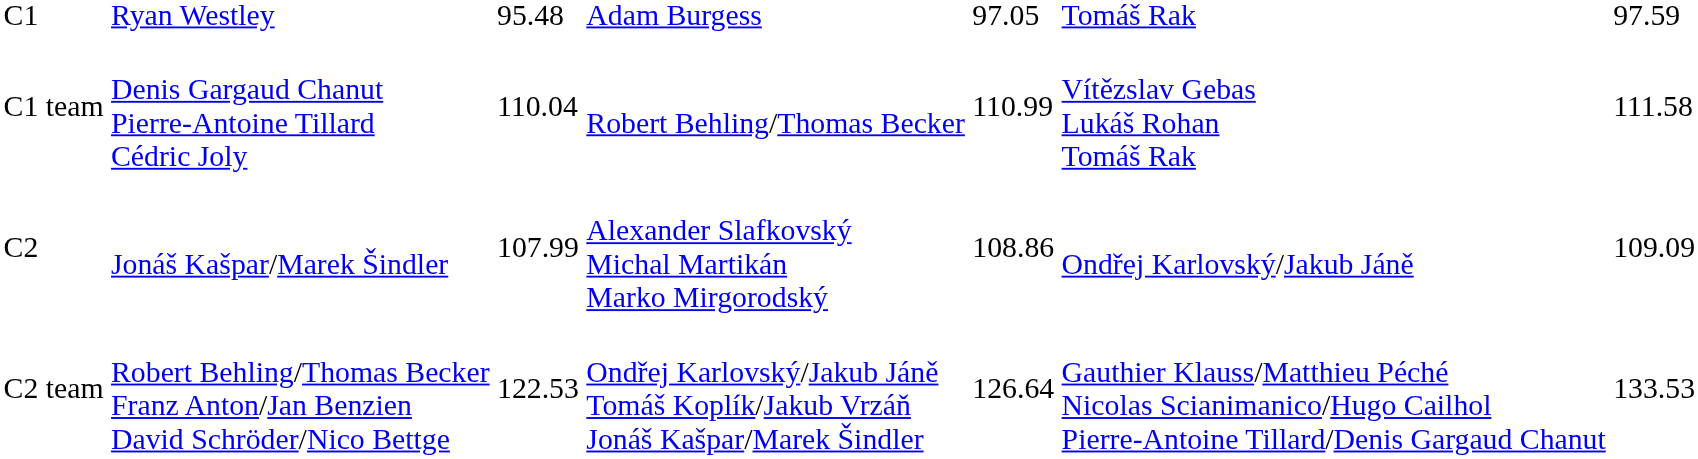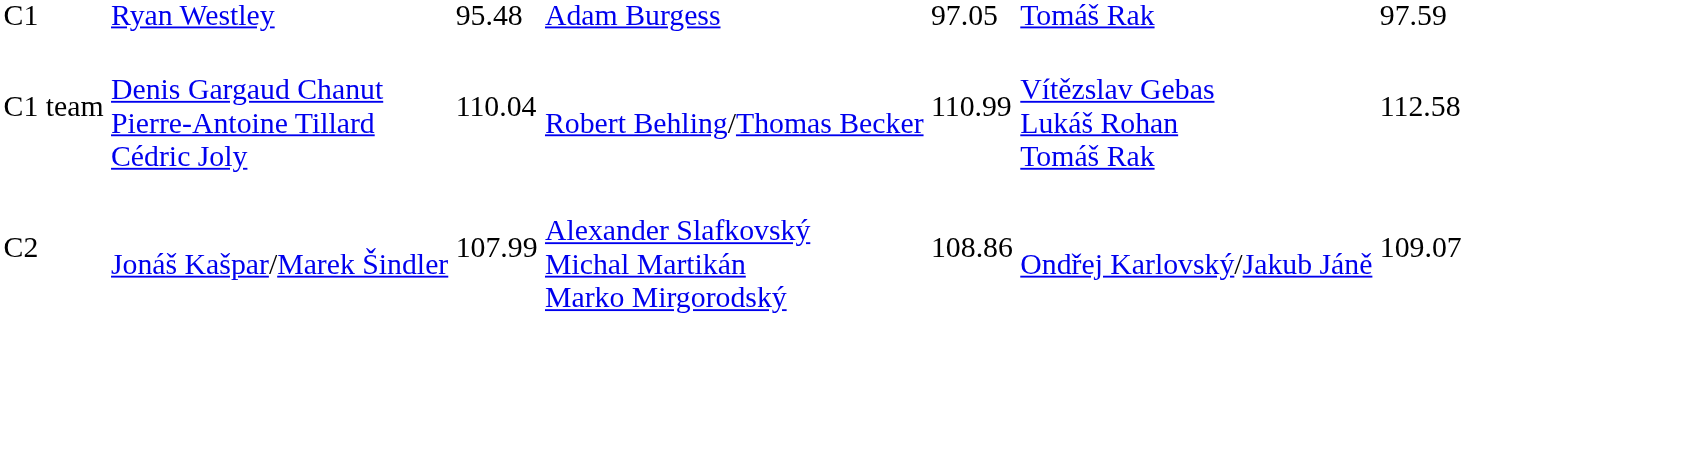C1 team | column 7: 111.58 -> 112.58
C2 | column 7: 109.09 -> 109.07
- row: C2 team | Robert Behling/Thomas Becker Franz Anton/Jan Benzien David Schröder/Nico Bettge | 122.53 | Ondřej Karlovský/Jakub Jáně Tomáš Koplík/Jakub Vrzáň Jonáš Kašpar/Marek Šindler | 126.64 | Gauthier Klauss/Matthieu Péché Nicolas Scianimanico/Hugo Cailhol Pierre-Antoine Tillard/Denis Gargaud Chanut | 133.53
